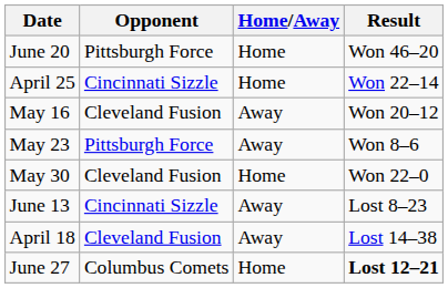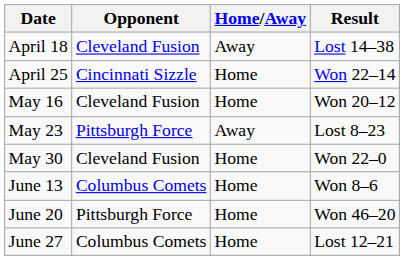rows swapped: April 18 <-> June 20
May 16 | Home/Away: Away -> Home
May 23 | Result: Won 8–6 -> Lost 8–23
June 13 | Opponent: Cincinnati Sizzle -> Columbus Comets
June 13 | Home/Away: Away -> Home
June 13 | Result: Lost 8–23 -> Won 8–6
June 27 | Result: bold -> normal
